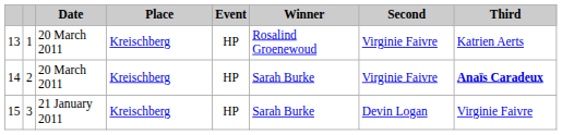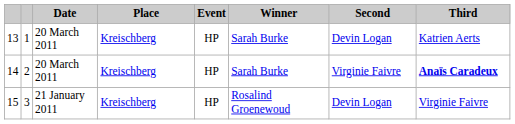13 | Winner: Rosalind Groenewoud -> Sarah Burke
13 | Second: Virginie Faivre -> Devin Logan
15 | Winner: Sarah Burke -> Rosalind Groenewoud
